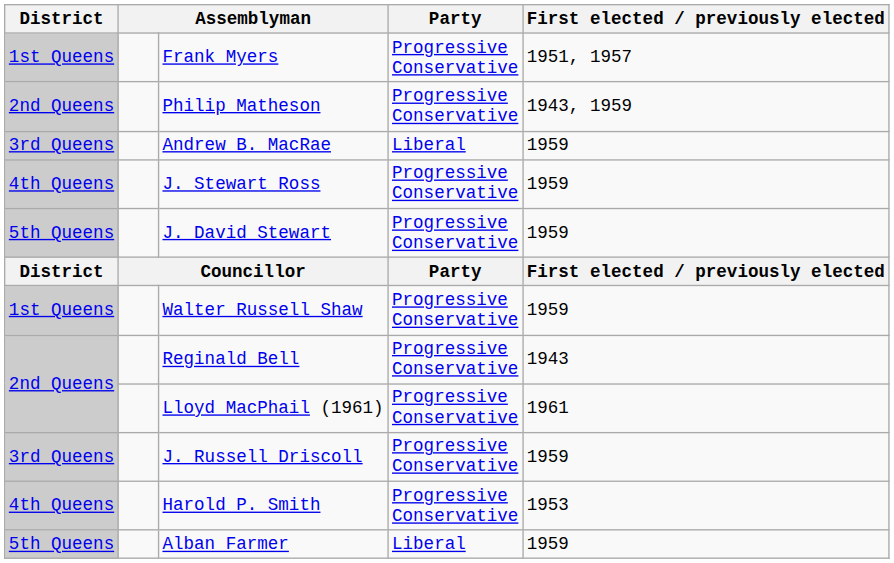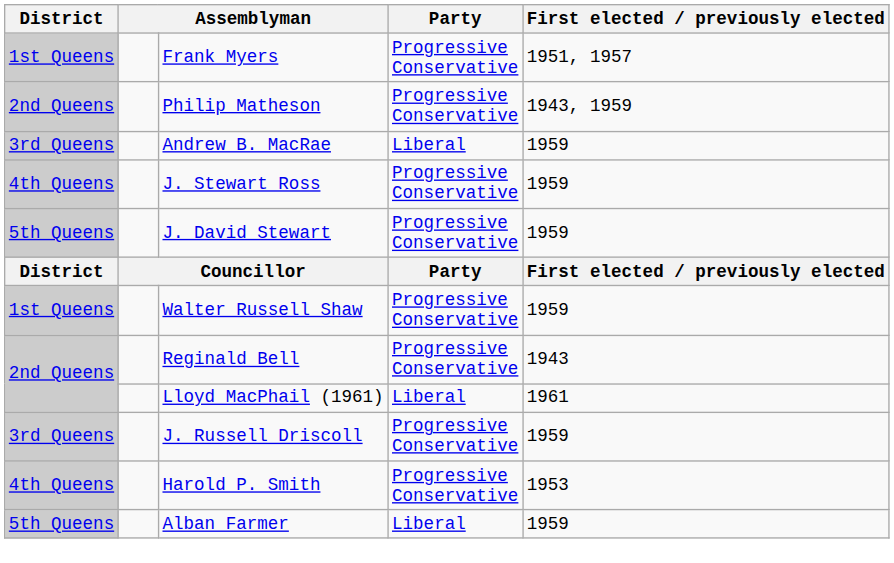Lloyd MacPhail (1961) | Party: Progressive Conservative -> Liberal
